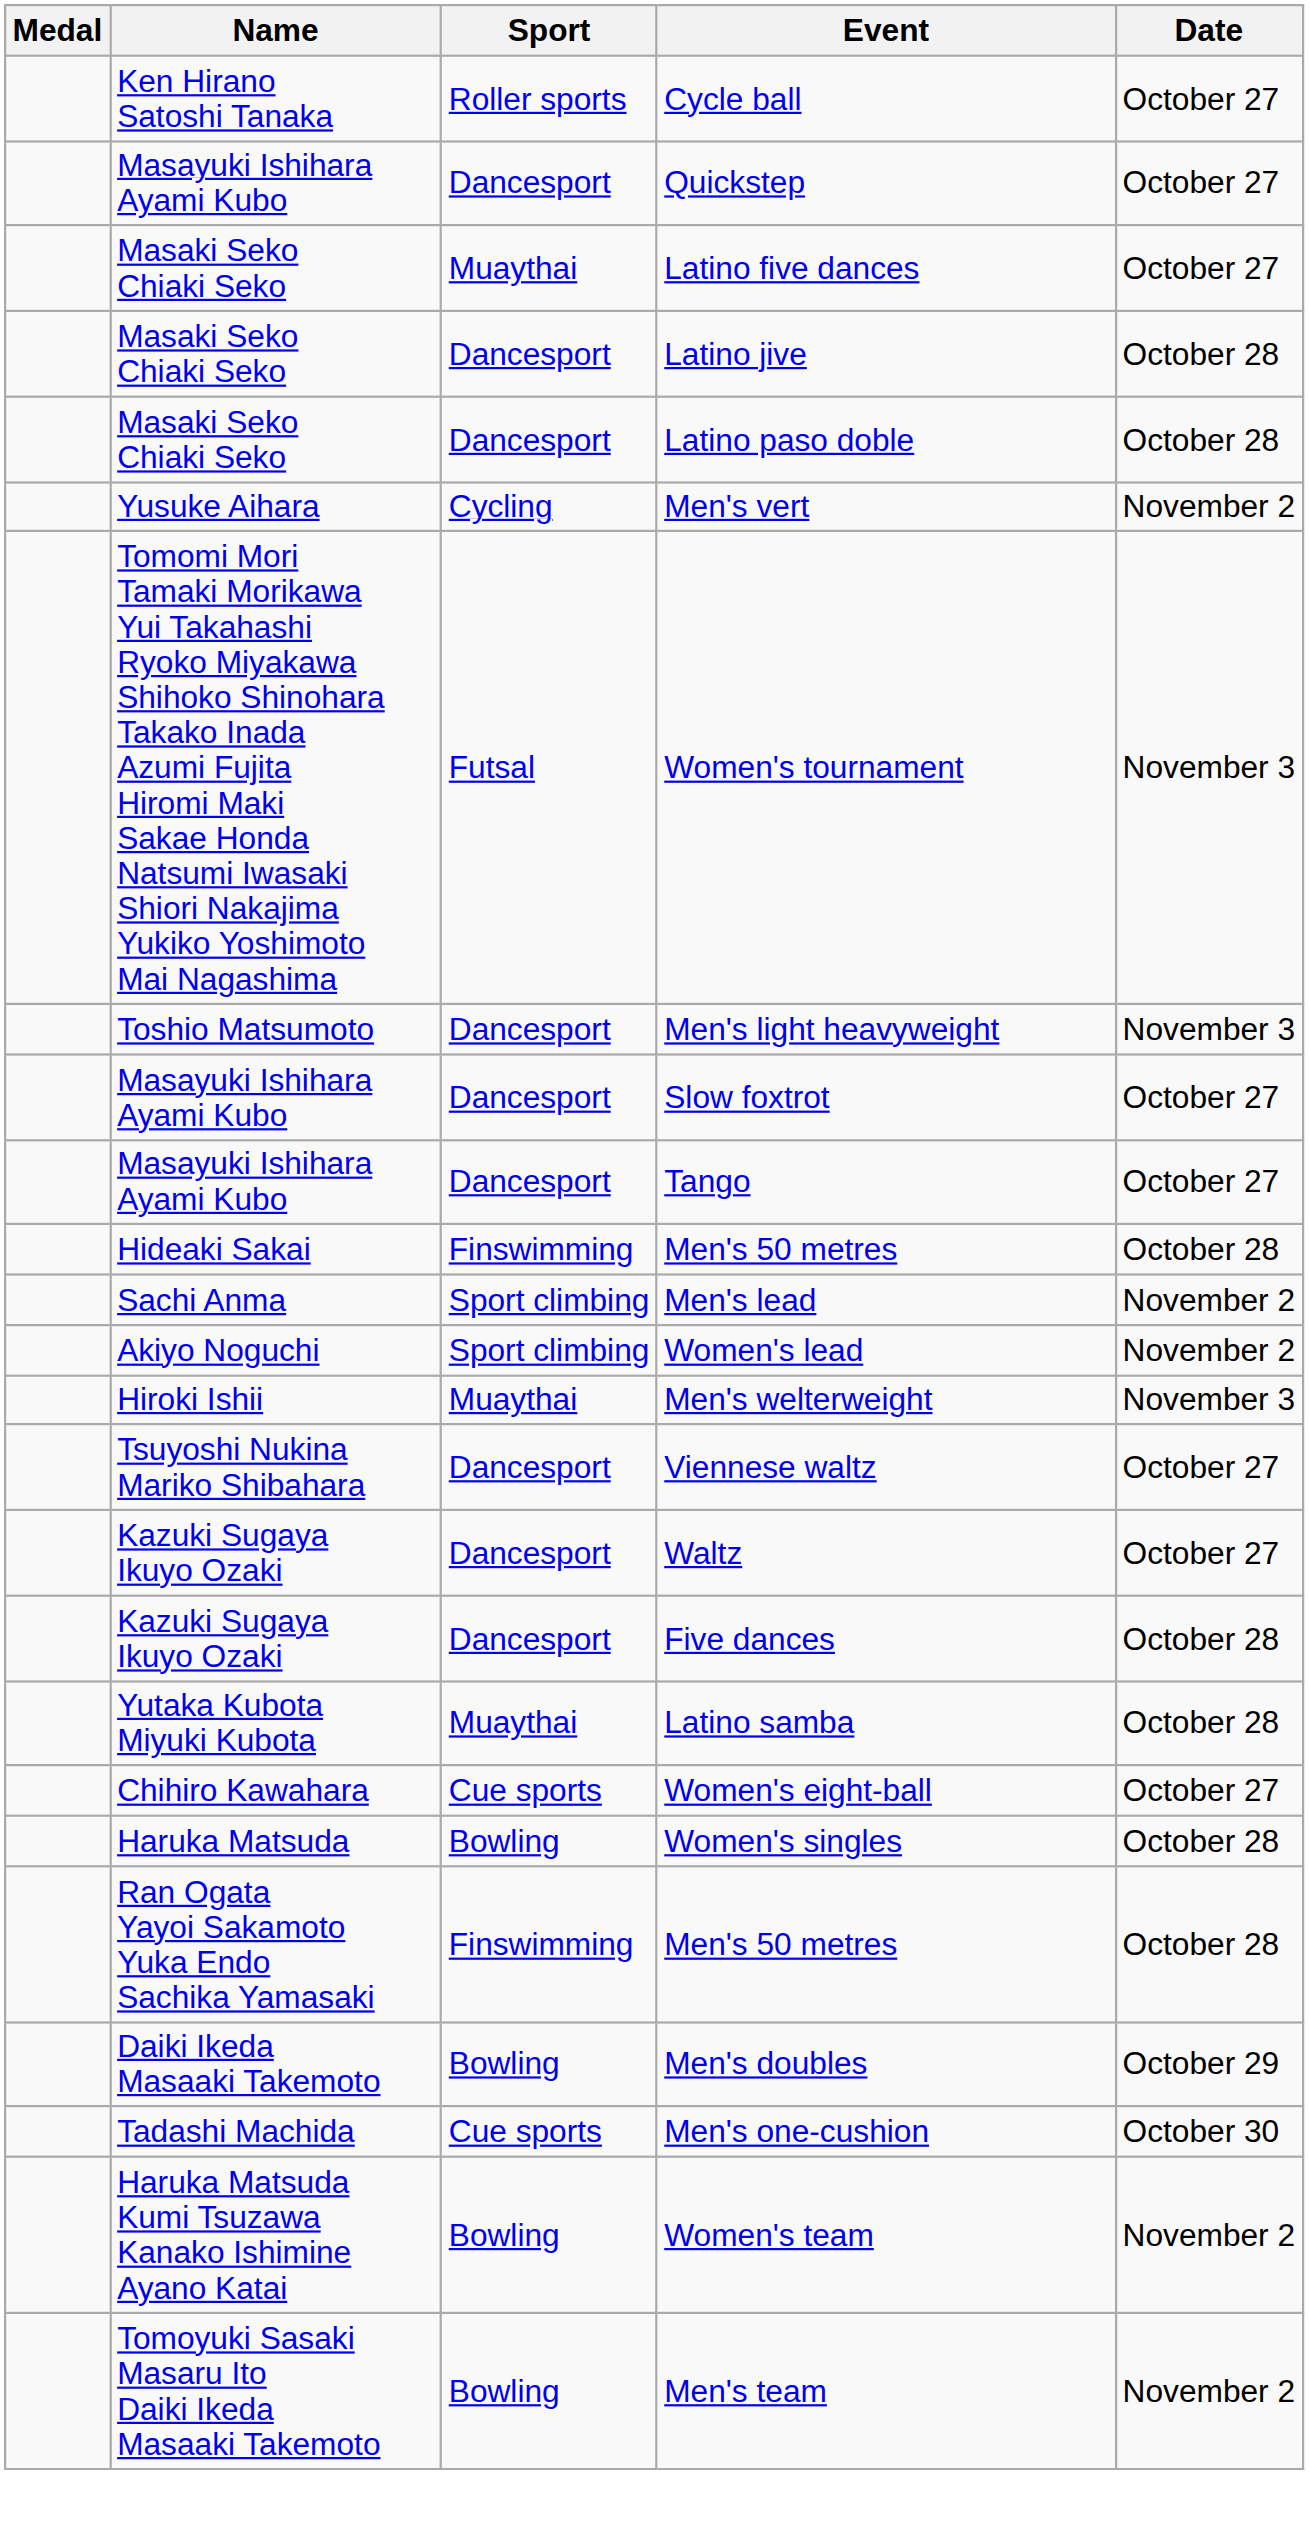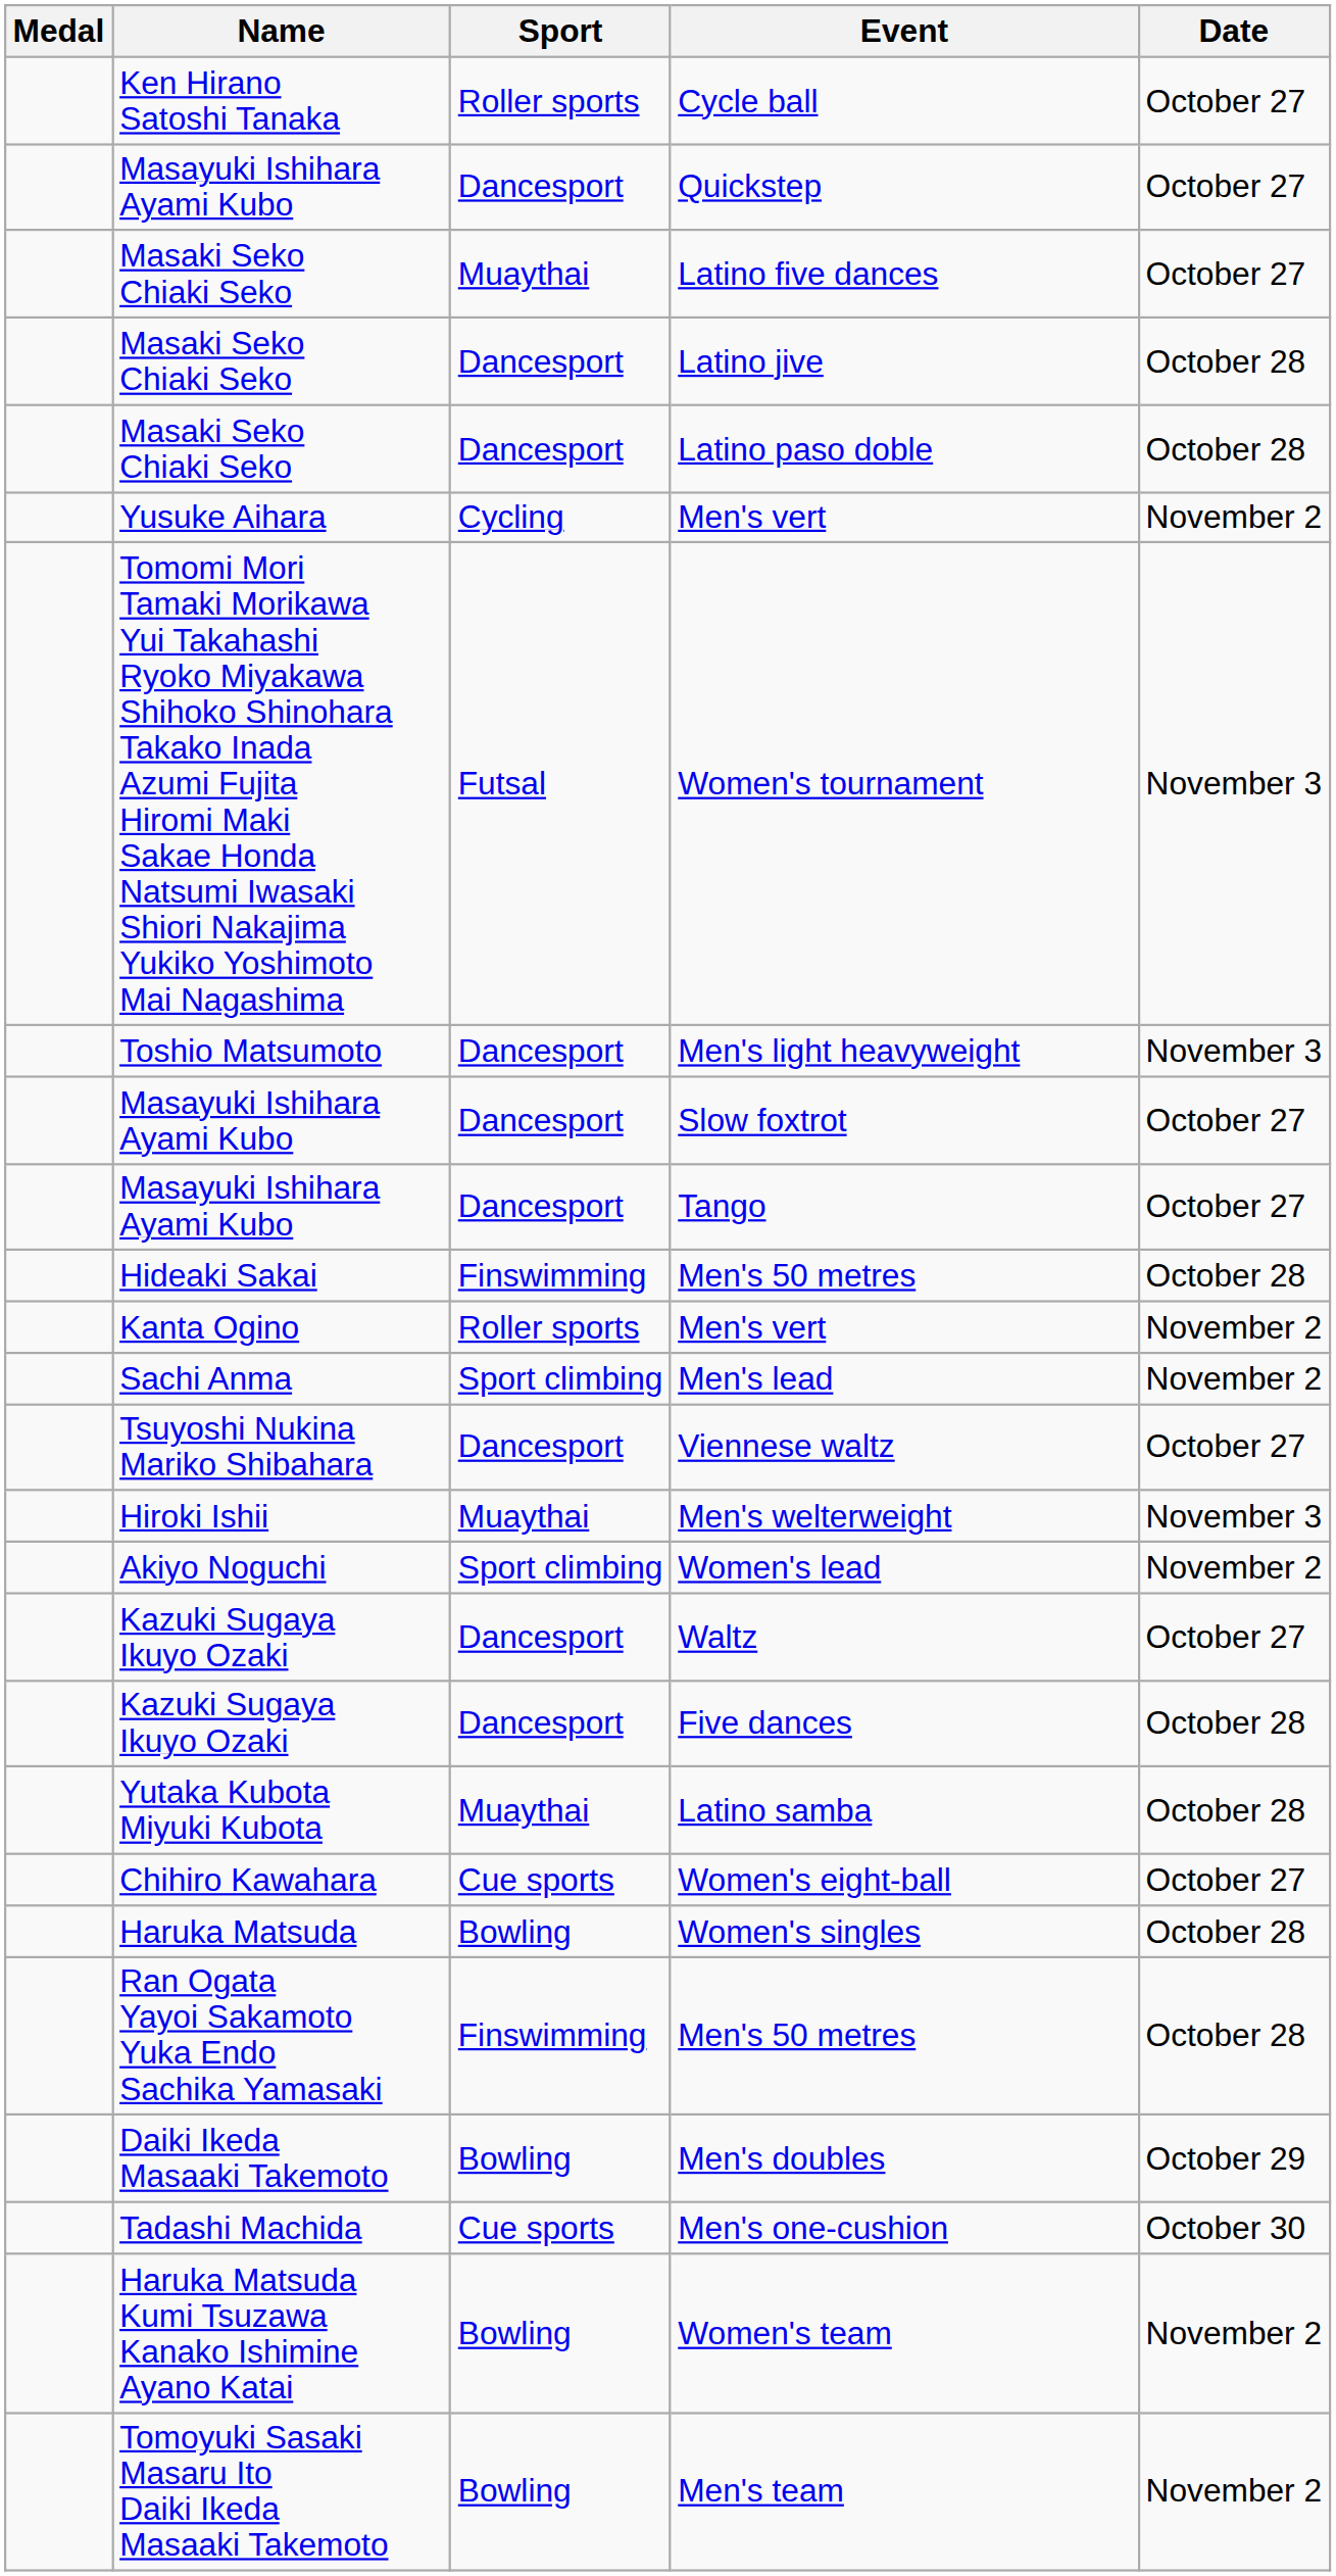+ row: Kanta Ogino | Roller sports | Men's vert | November 2
rows swapped: Women's lead <-> Viennese waltz
